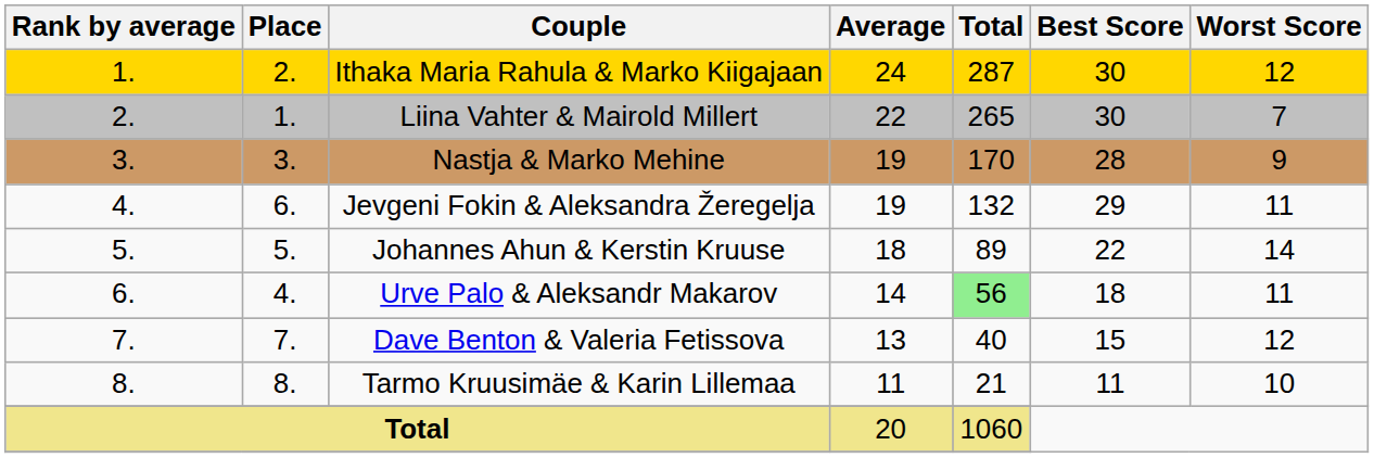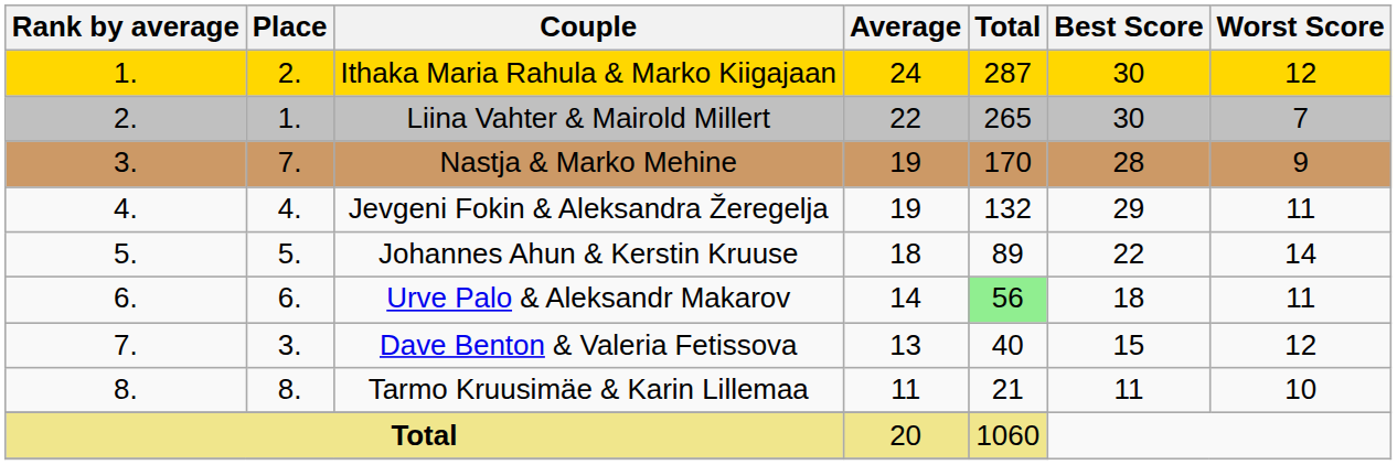Nastja & Marko Mehine | Place: 3. -> 7.
Jevgeni Fokin & Aleksandra Žeregelja | Place: 6. -> 4.
Urve Palo & Aleksandr Makarov | Place: 4. -> 6.
Dave Benton & Valeria Fetissova | Place: 7. -> 3.
